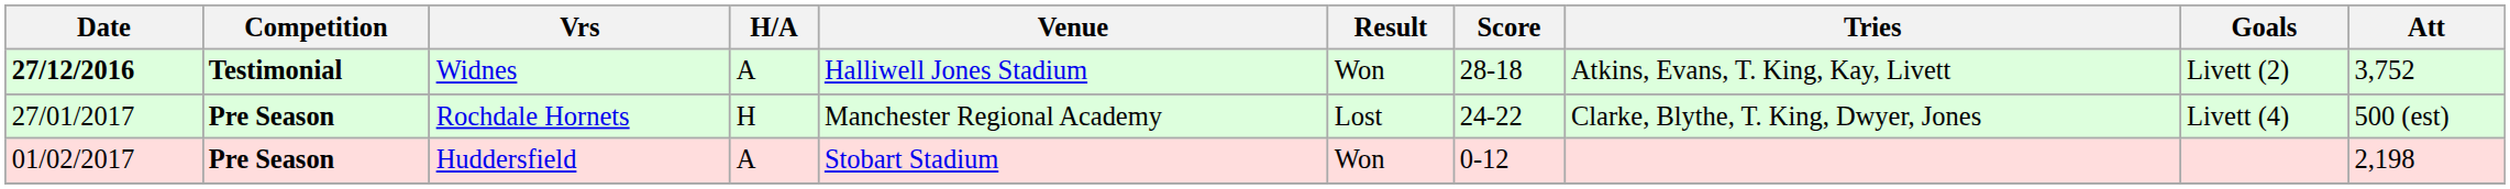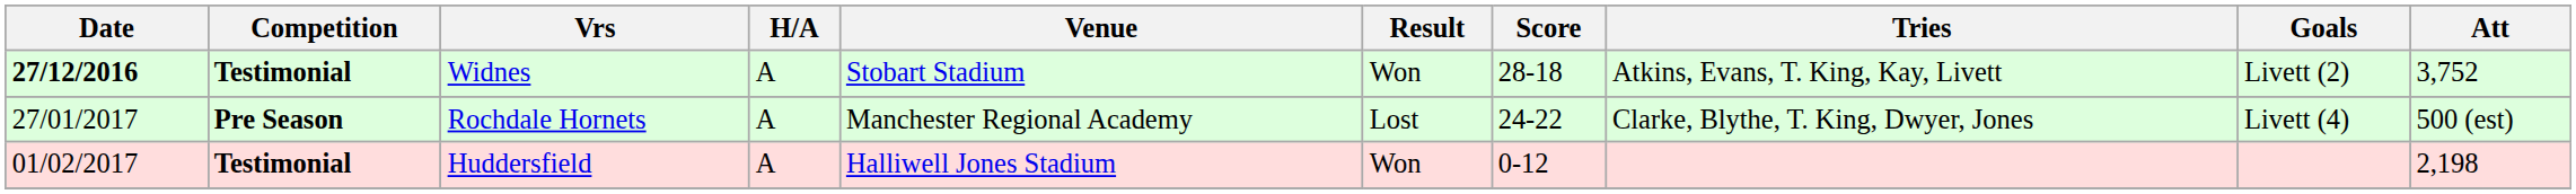Widnes | Venue: Halliwell Jones Stadium -> Stobart Stadium
Rochdale Hornets | H/A: H -> A
Huddersfield | Competition: Pre Season -> Testimonial
Huddersfield | Venue: Stobart Stadium -> Halliwell Jones Stadium
